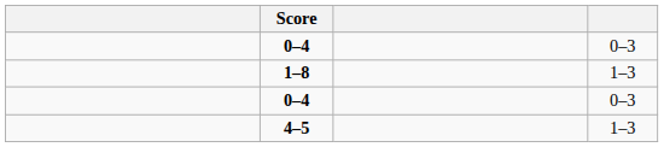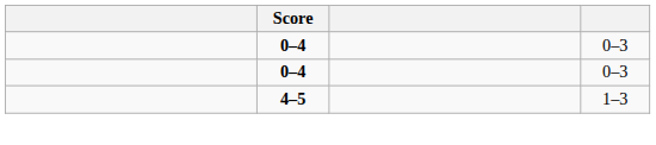- row: 1–8 | 1–3
